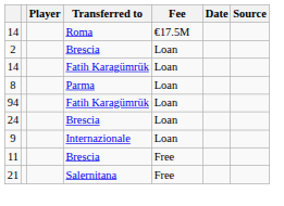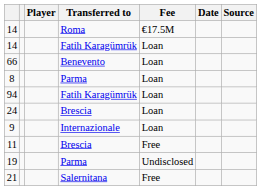- row: 2 | Brescia | Loan
+ row: 66 | Benevento | Loan
+ row: 19 | Parma | Undisclosed
